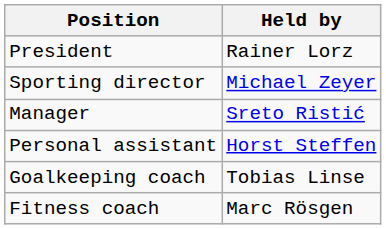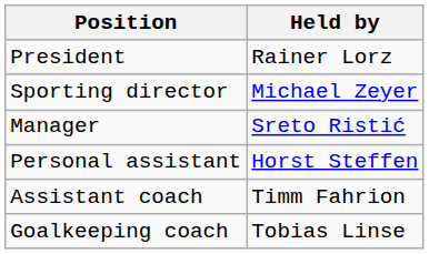+ row: Assistant coach | Timm Fahrion
- row: Fitness coach | Marc Rösgen
